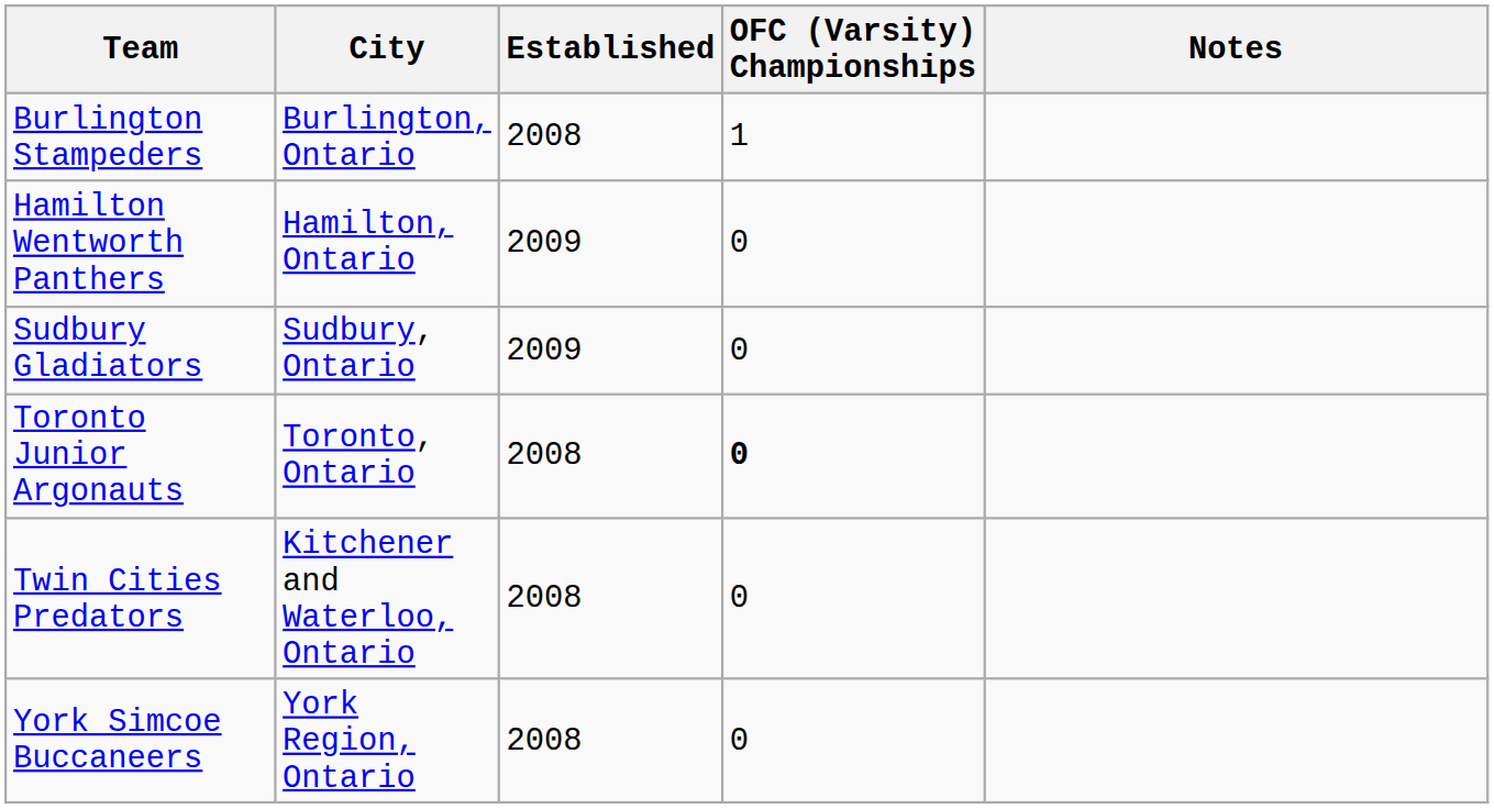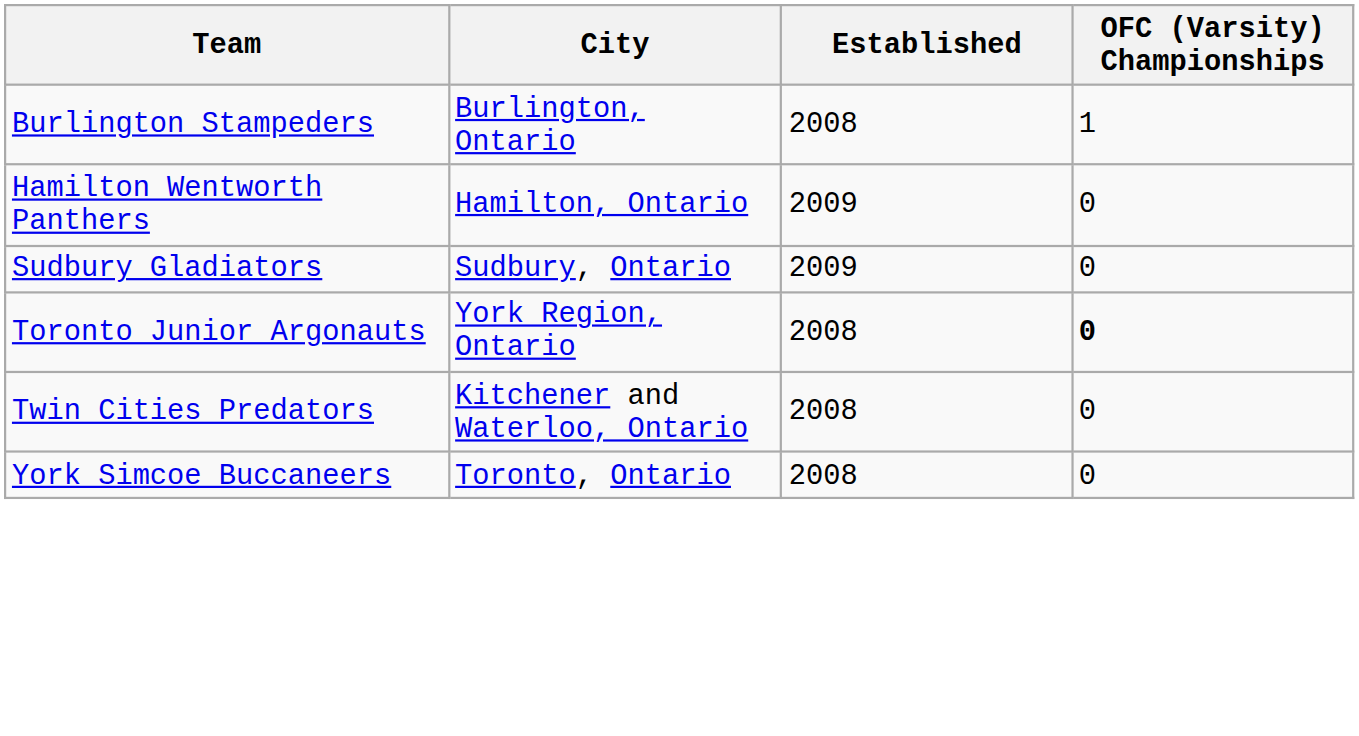- column: Notes
Toronto Junior Argonauts | City: Toronto, Ontario -> York Region, Ontario
York Simcoe Buccaneers | City: York Region, Ontario -> Toronto, Ontario
